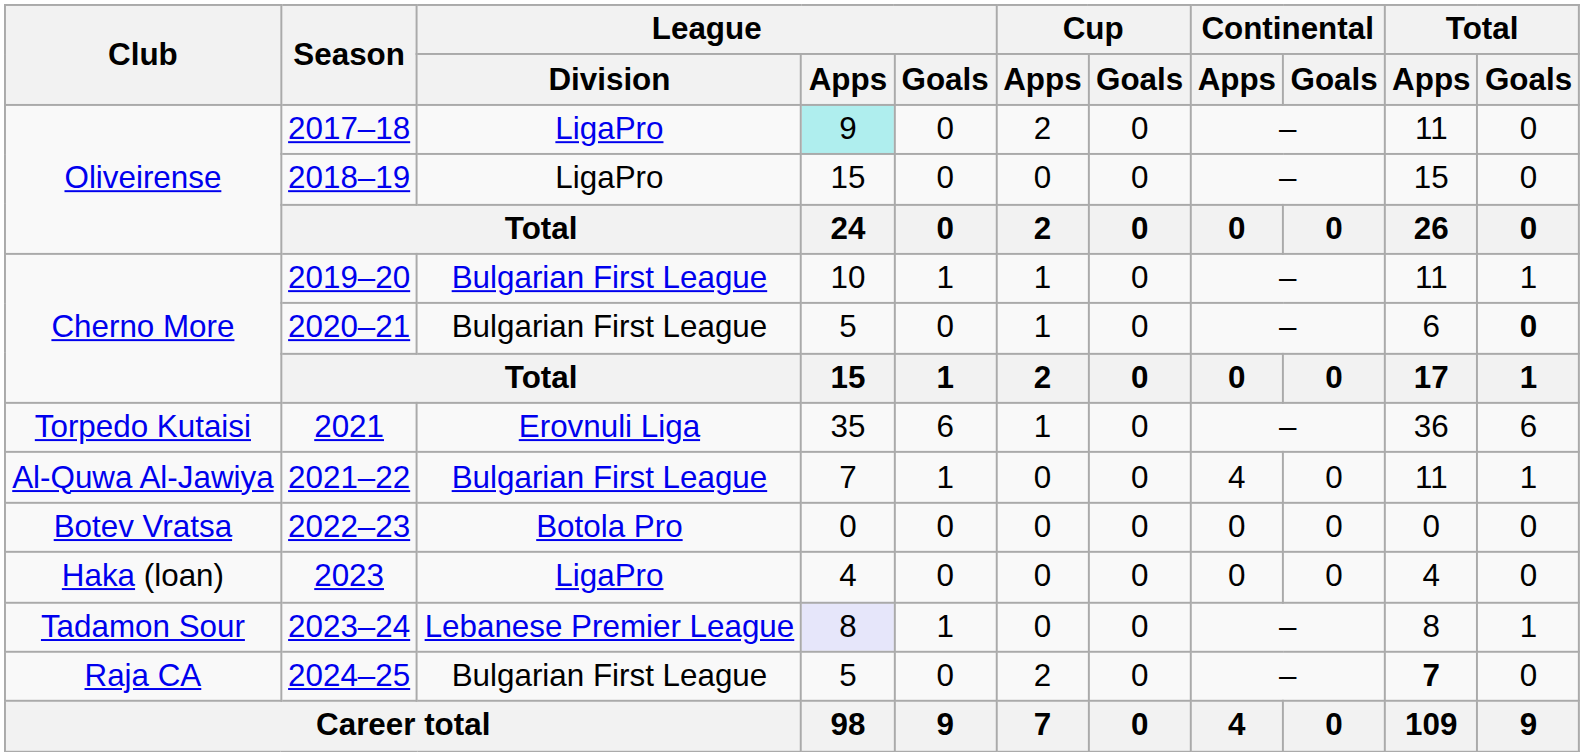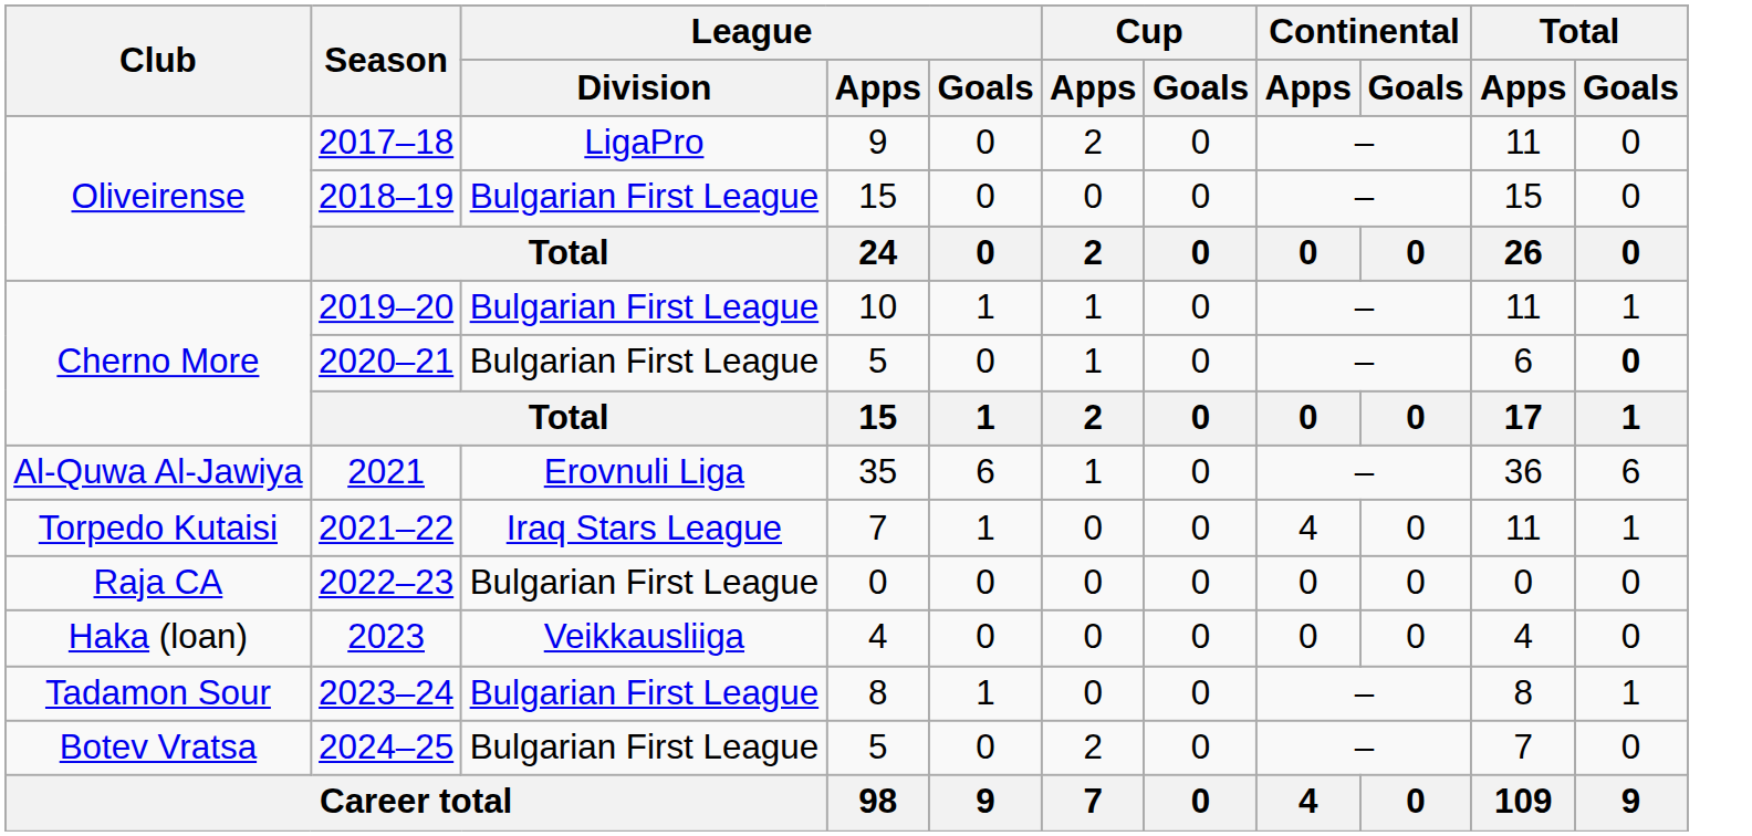2017–18 | League / Apps: paleturquoise background -> no background
2018–19 | League / Division: LigaPro -> Bulgarian First League
2021 | Club: Torpedo Kutaisi -> Al-Quwa Al-Jawiya
2021–22 | Club: Al-Quwa Al-Jawiya -> Torpedo Kutaisi
2021–22 | League / Division: Bulgarian First League -> Iraq Stars League
2022–23 | Club: Botev Vratsa -> Raja CA
2022–23 | League / Division: Botola Pro -> Bulgarian First League
2023 | League / Division: LigaPro -> Veikkausliiga
2023–24 | League / Division: Lebanese Premier League -> Bulgarian First League
2023–24 | League / Apps: lavender background -> no background
2024–25 | Club: Raja CA -> Botev Vratsa
2024–25 | Total / Apps: bold -> normal
